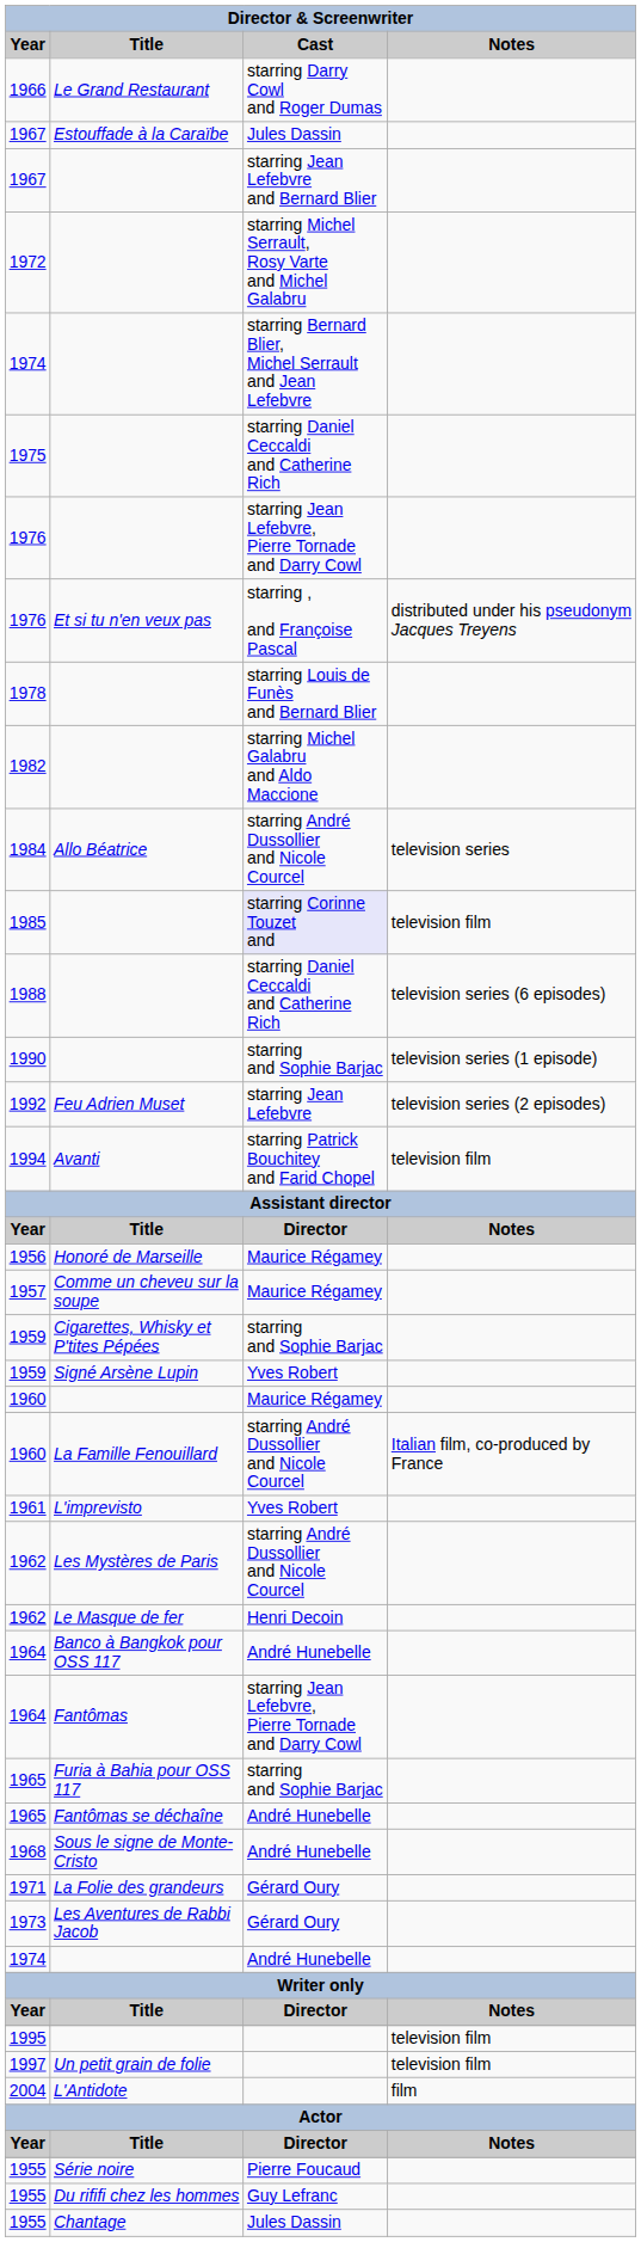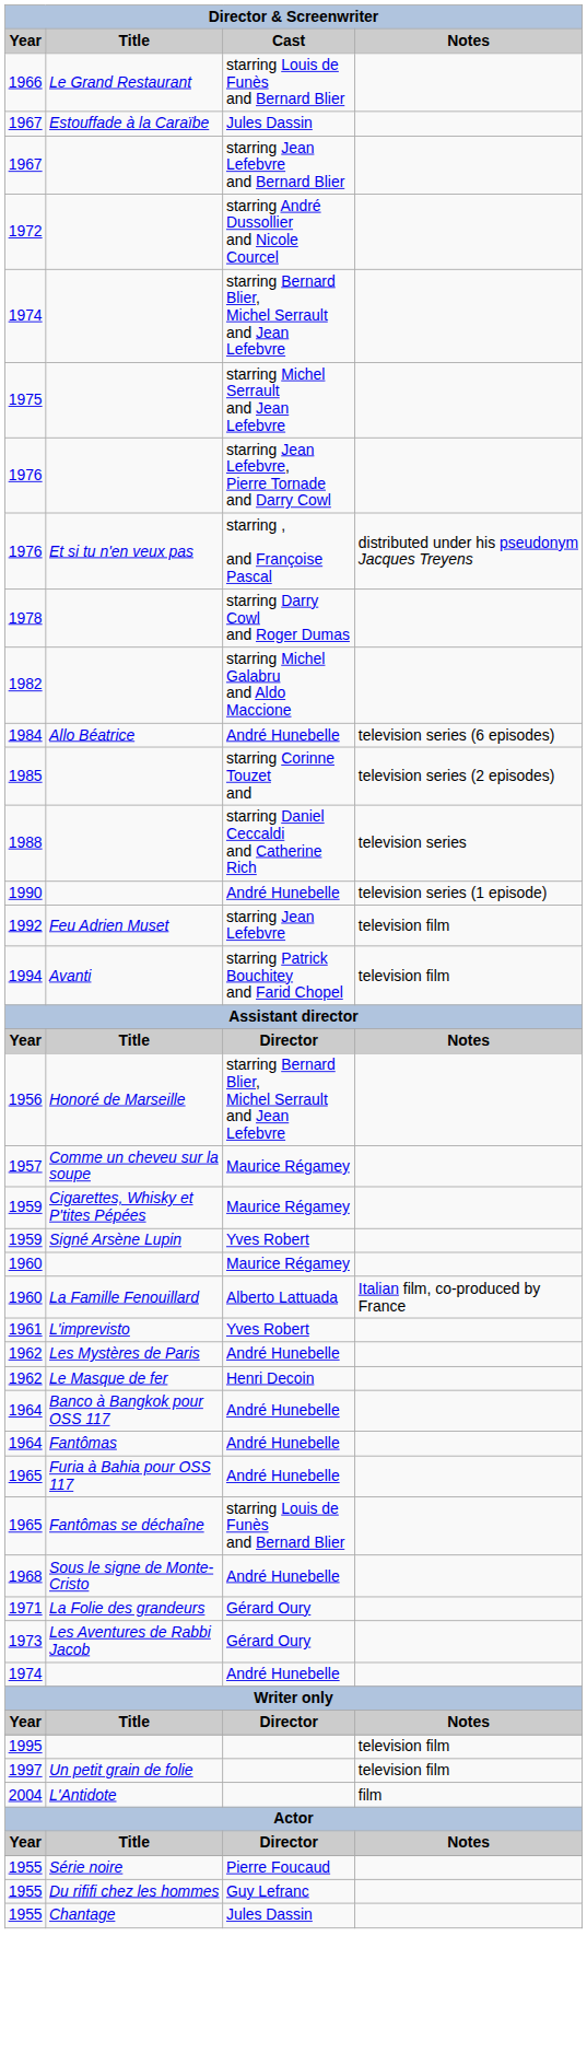1966 | Cast: starring Darry Cowl and Roger Dumas -> starring Louis de Funès and Bernard Blier
1972 | Cast: starring Michel Serrault, Rosy Varte and Michel Galabru -> starring André Dussollier and Nicole Courcel
1975 | Cast: starring Daniel Ceccaldi and Catherine Rich -> starring Michel Serrault and Jean Lefebvre
1978 | Cast: starring Louis de Funès and Bernard Blier -> starring Darry Cowl and Roger Dumas
1984 | Cast: starring André Dussollier and Nicole Courcel -> André Hunebelle
1984 | Notes: television series -> television series (6 episodes)
1985 | Cast: lavender background -> no background
1985 | Notes: television film -> television series (2 episodes)
1988 | Notes: television series (6 episodes) -> television series
1990 | Cast: starring and Sophie Barjac -> André Hunebelle
1992 | Notes: television series (2 episodes) -> television film
1956 | Cast: Maurice Régamey -> starring Bernard Blier, Michel Serrault and Jean Lefebvre
1959 / Cigarettes, Whisky et P'tites Pépées | Cast: starring and Sophie Barjac -> Maurice Régamey
1960 / La Famille Fenouillard | Cast: starring André Dussollier and Nicole Courcel -> Alberto Lattuada
1962 / Les Mystères de Paris | Cast: starring André Dussollier and Nicole Courcel -> André Hunebelle
1964 / Fantômas | Cast: starring Jean Lefebvre, Pierre Tornade and Darry Cowl -> André Hunebelle
1965 / Furia à Bahia pour OSS 117 | Cast: starring and Sophie Barjac -> André Hunebelle
1965 / Fantômas se déchaîne | Cast: André Hunebelle -> starring Louis de Funès and Bernard Blier
